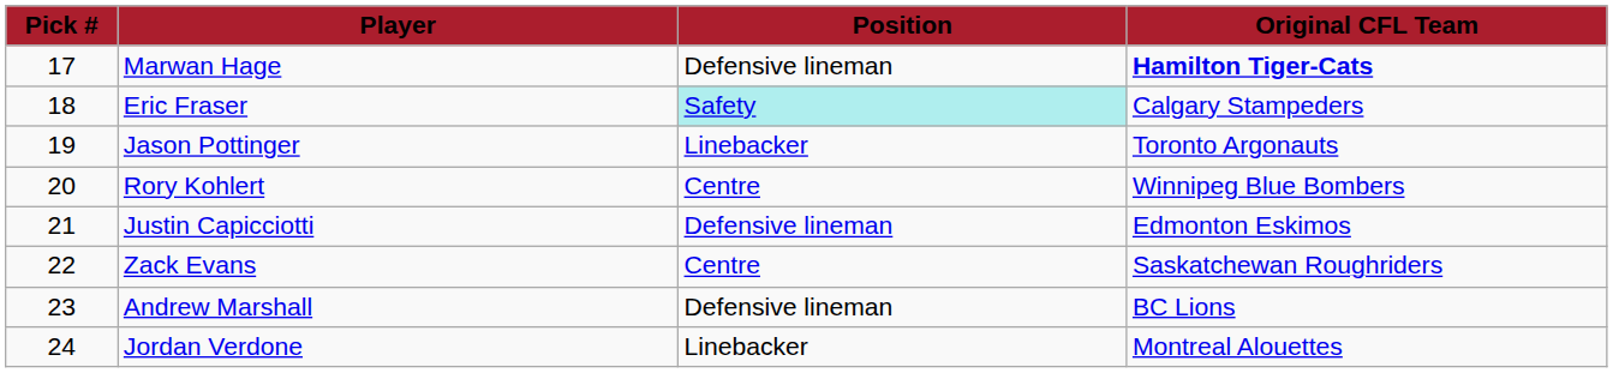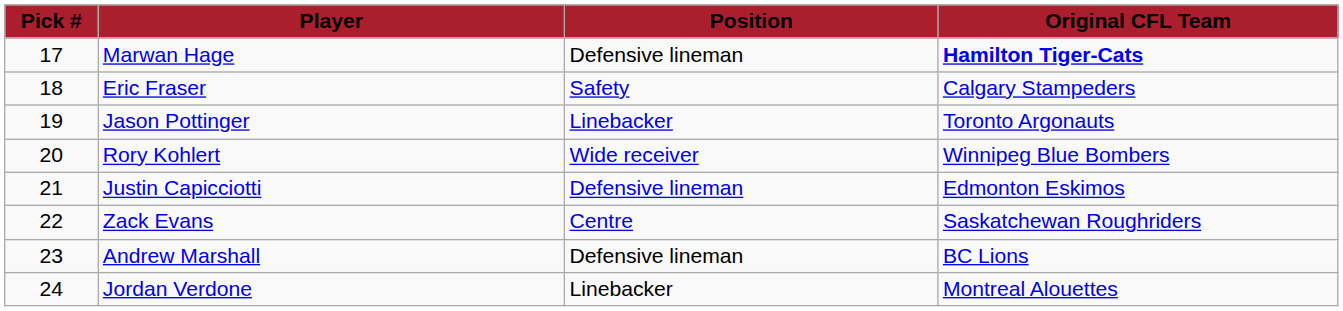Eric Fraser | Position: paleturquoise background -> no background
Rory Kohlert | Position: Centre -> Wide receiver
